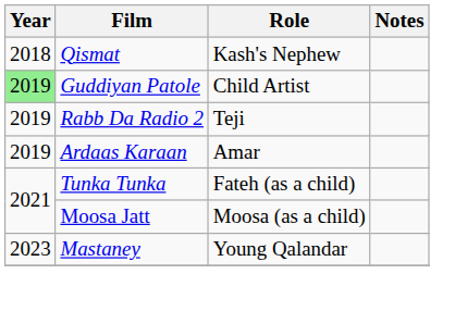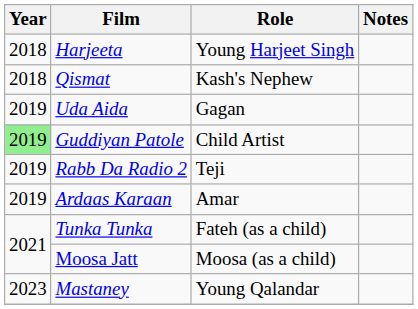+ row: 2018 | Harjeeta | Young Harjeet Singh
+ row: 2019 | Uda Aida | Gagan
